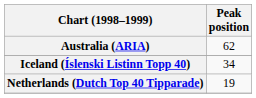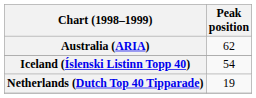Iceland (Íslenski Listinn Topp 40) | Peak position: 34 -> 54
